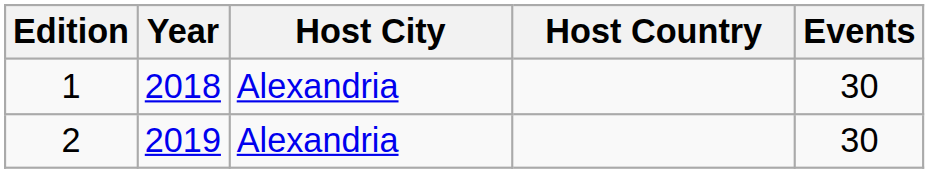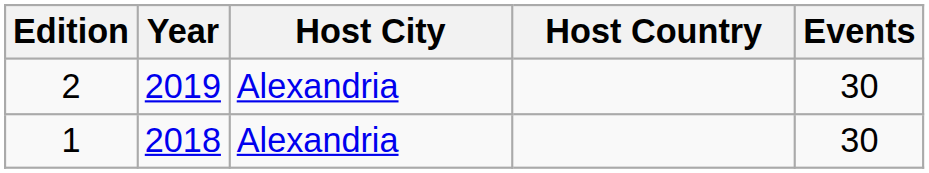rows swapped: 1 <-> 2
